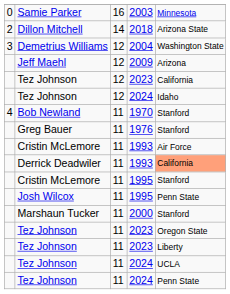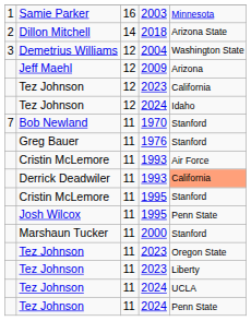Samie Parker | column 1: 0 -> 1
Bob Newland | column 1: 4 -> 7
